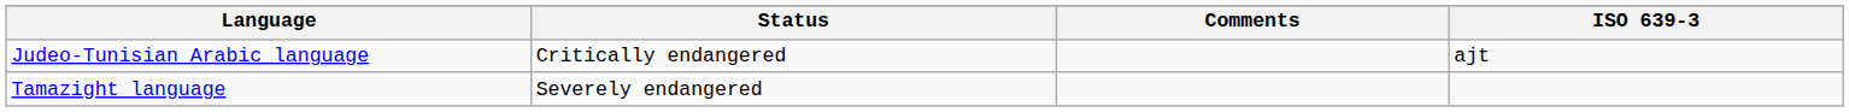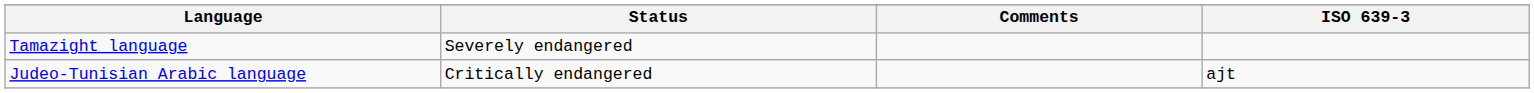rows swapped: Tamazight language <-> Judeo-Tunisian Arabic language
